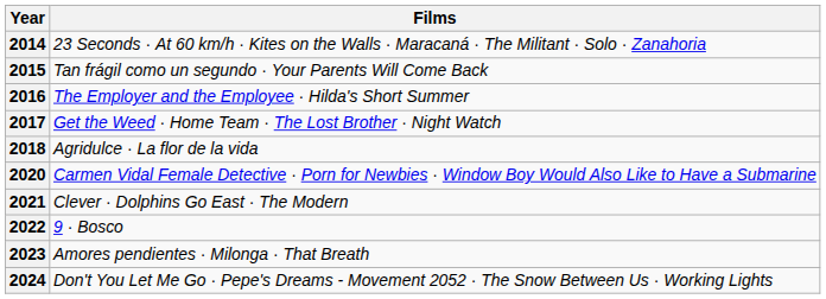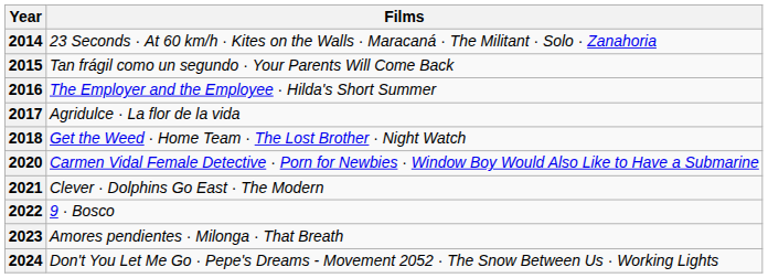2017 | Films: Get the Weed · Home Team · The Lost Brother · Night Watch -> Agridulce · La flor de la vida
2018 | Films: Agridulce · La flor de la vida -> Get the Weed · Home Team · The Lost Brother · Night Watch
